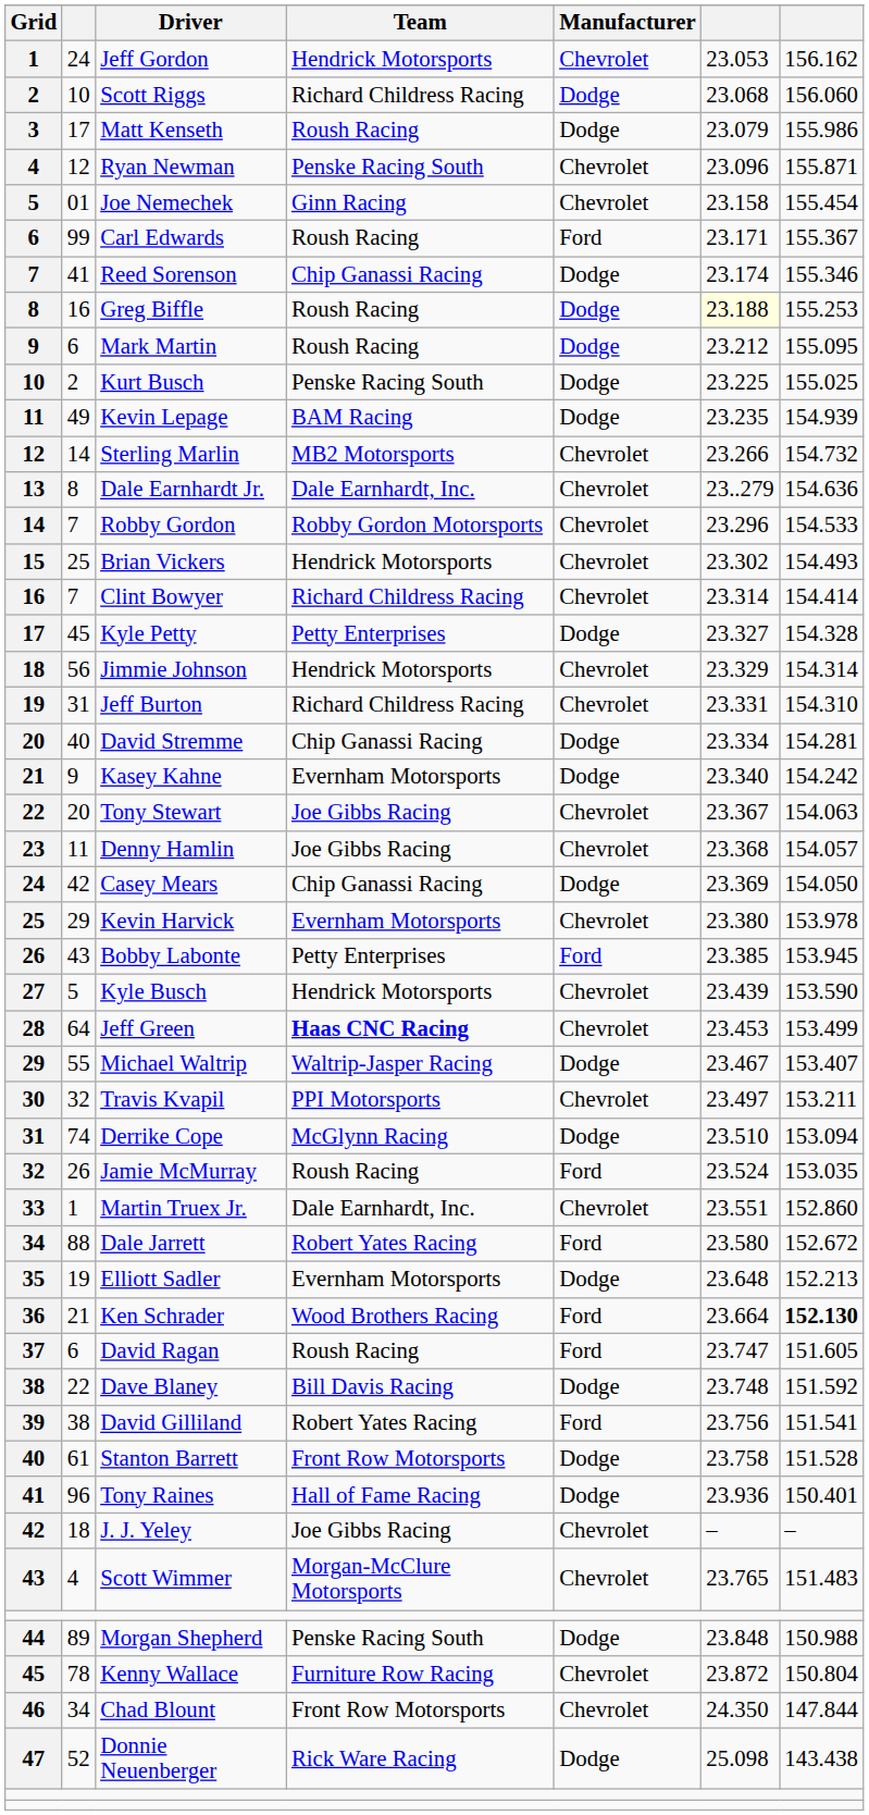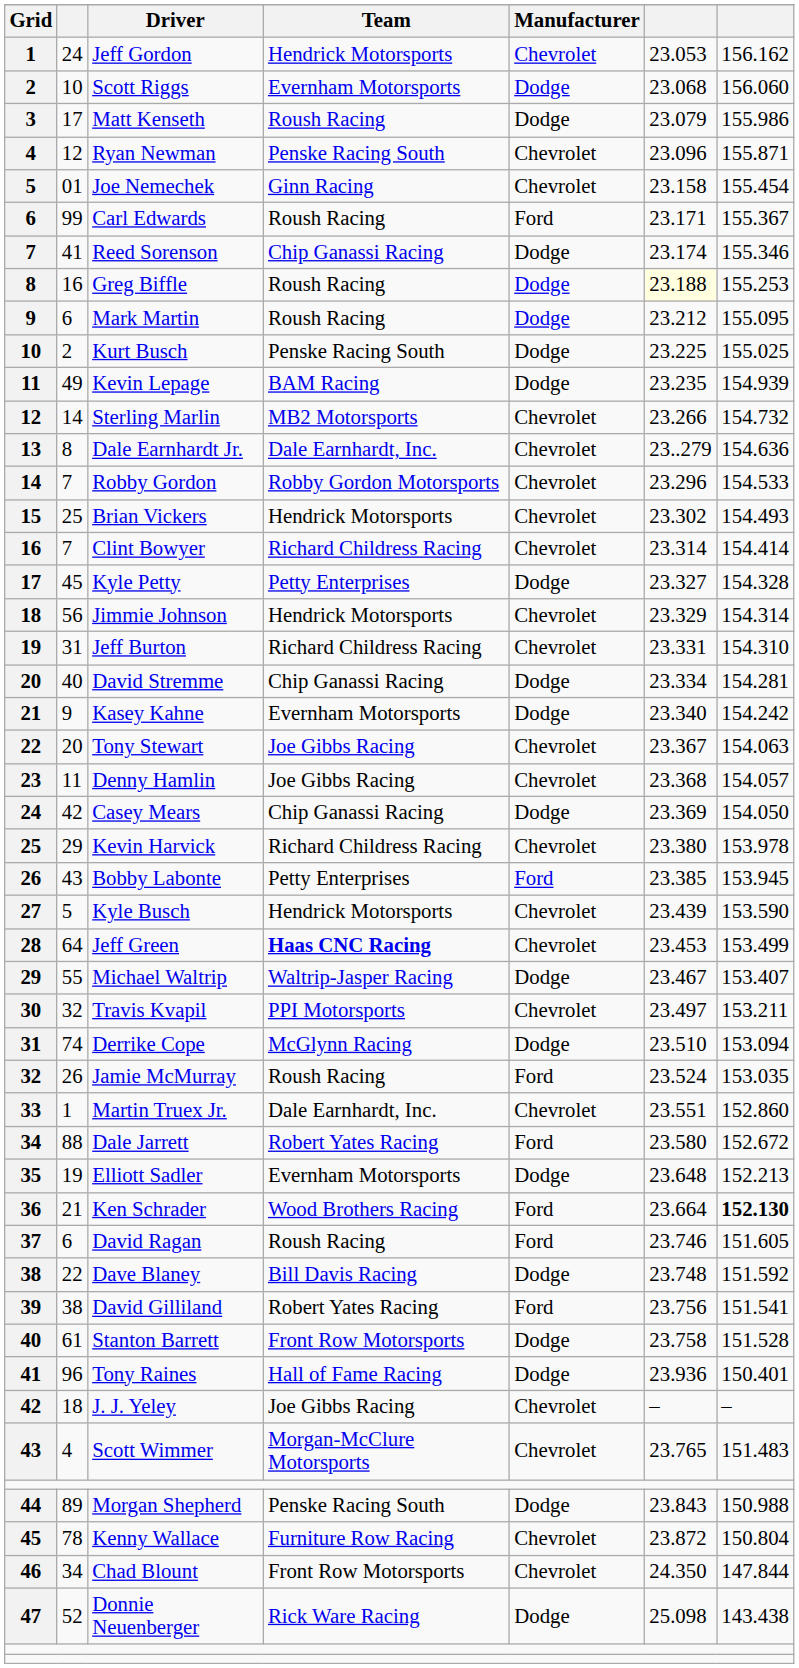Scott Riggs | Team: Richard Childress Racing -> Evernham Motorsports
Kevin Harvick | Team: Evernham Motorsports -> Richard Childress Racing
David Ragan | column 6: 23.747 -> 23.746
Morgan Shepherd | column 6: 23.848 -> 23.843
